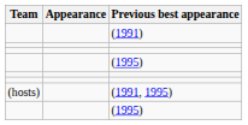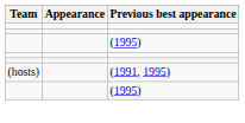- row: (1991)
